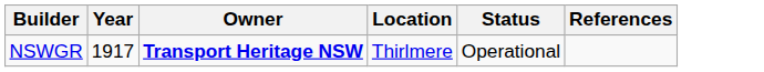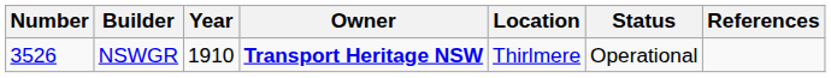+ column: Number | 3526
NSWGR | Year: 1917 -> 1910
